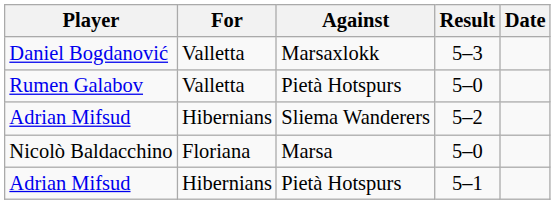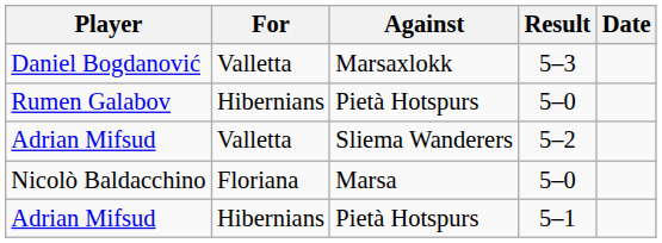Rumen Galabov | For: Valletta -> Hibernians
Adrian Mifsud / Sliema Wanderers | For: Hibernians -> Valletta
